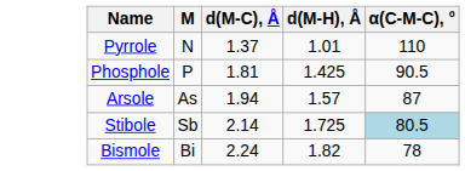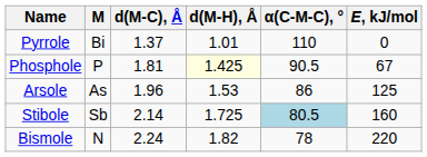+ column: E, kJ/mol | 0 | 67 | 125 | 160 | 220
Pyrrole | M: N -> Bi
Phosphole | d(M-H), Å: no background -> lightyellow background
Arsole | d(M-C), Å: 1.94 -> 1.96
Arsole | d(M-H), Å: 1.57 -> 1.53
Arsole | α(C-M-C), °: 87 -> 86
Bismole | M: Bi -> N
